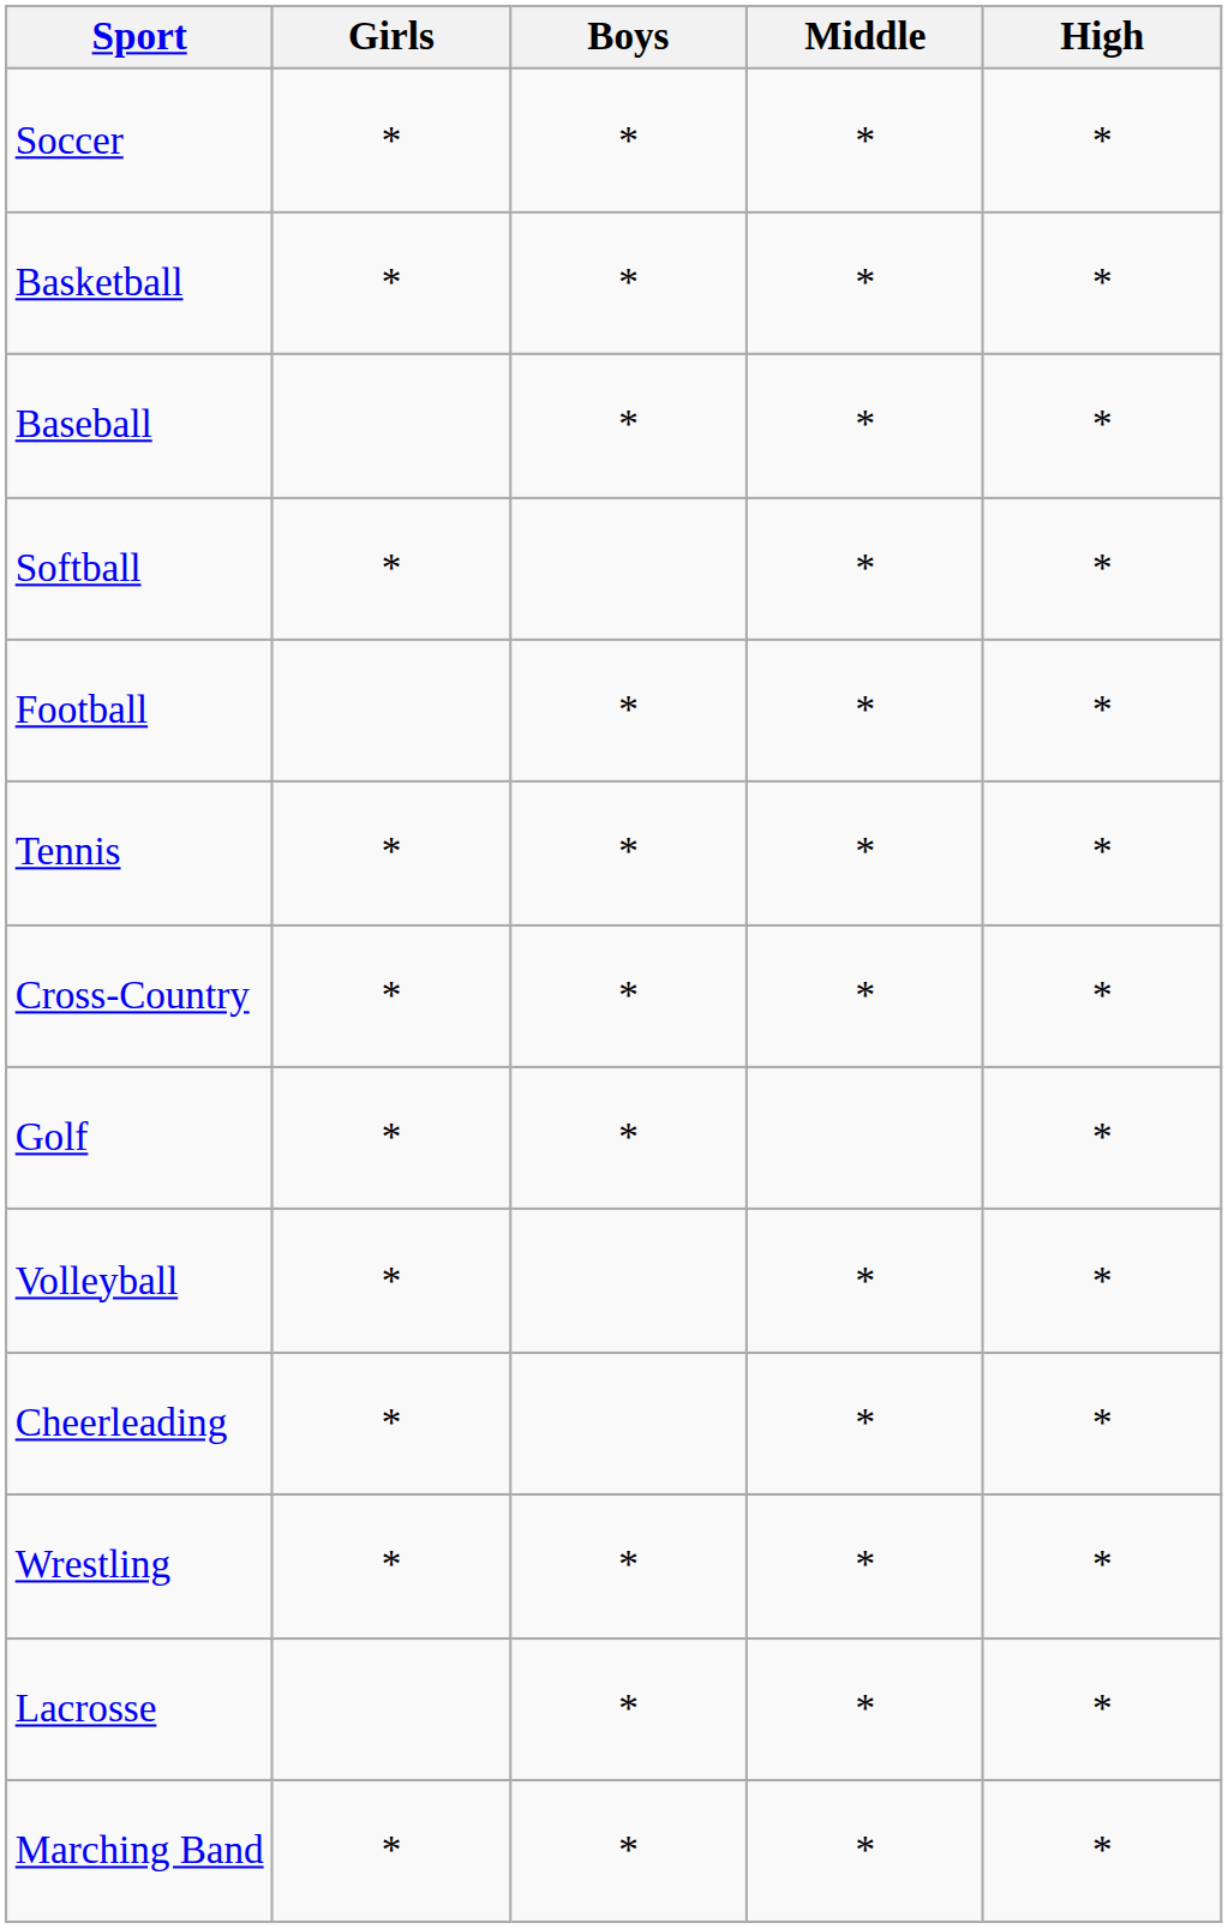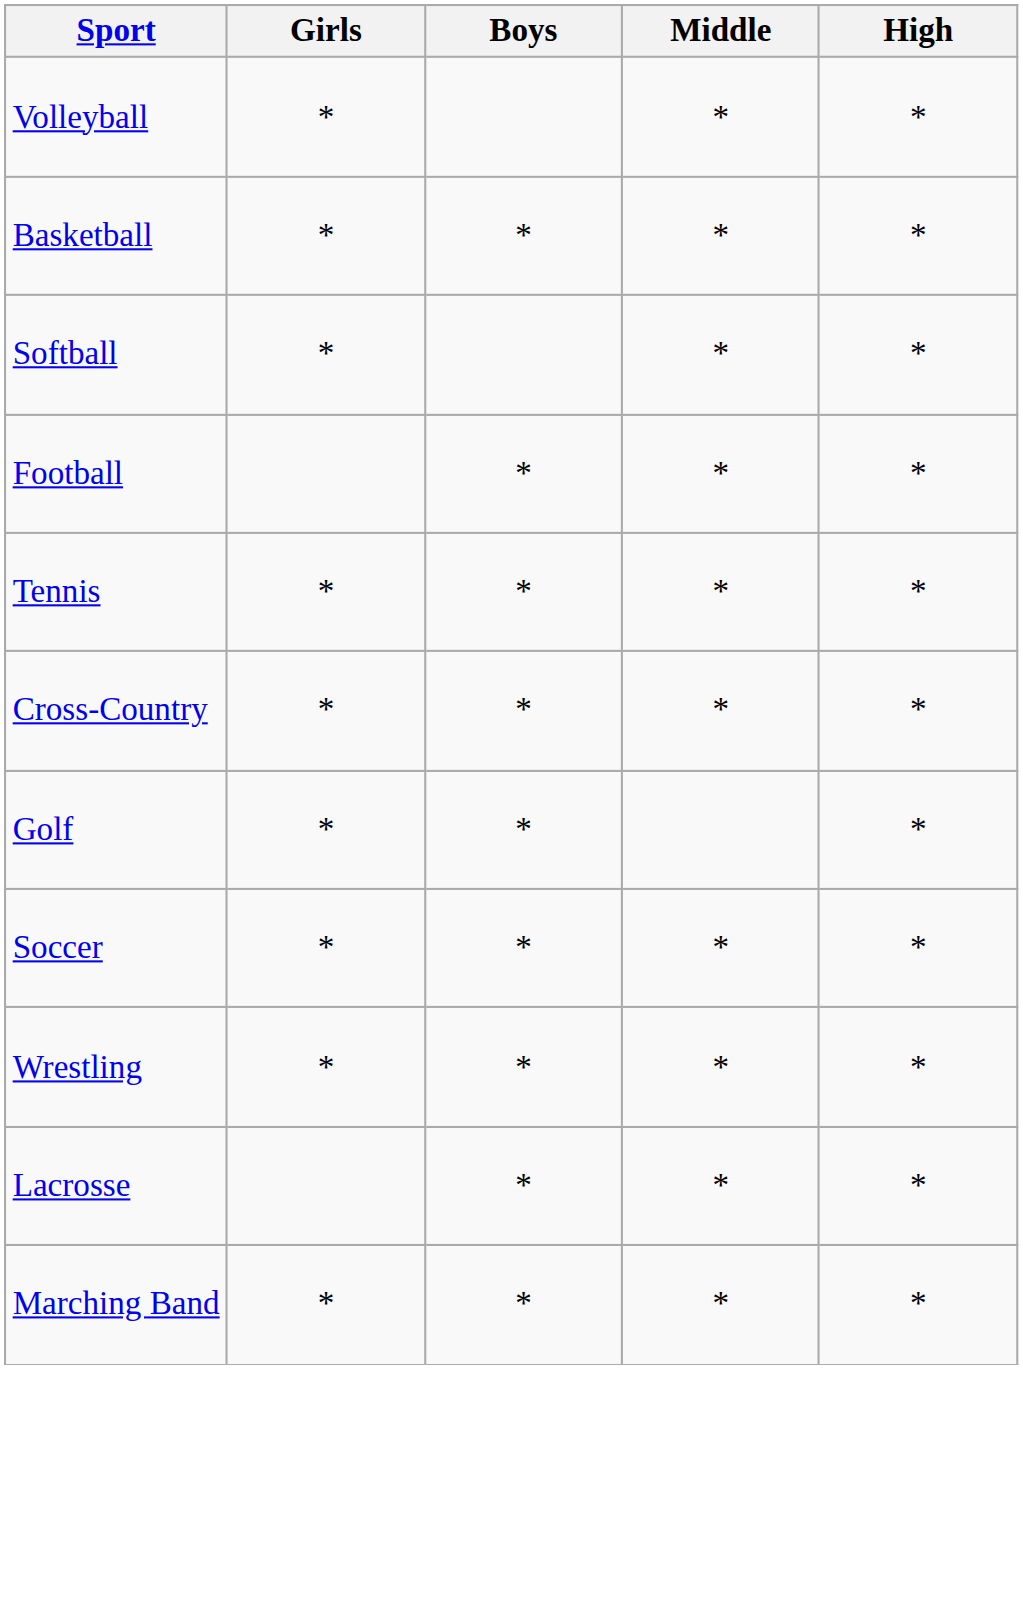rows swapped: Soccer <-> Volleyball
- row: Baseball | * | * | *
- row: Cheerleading | * | * | *
